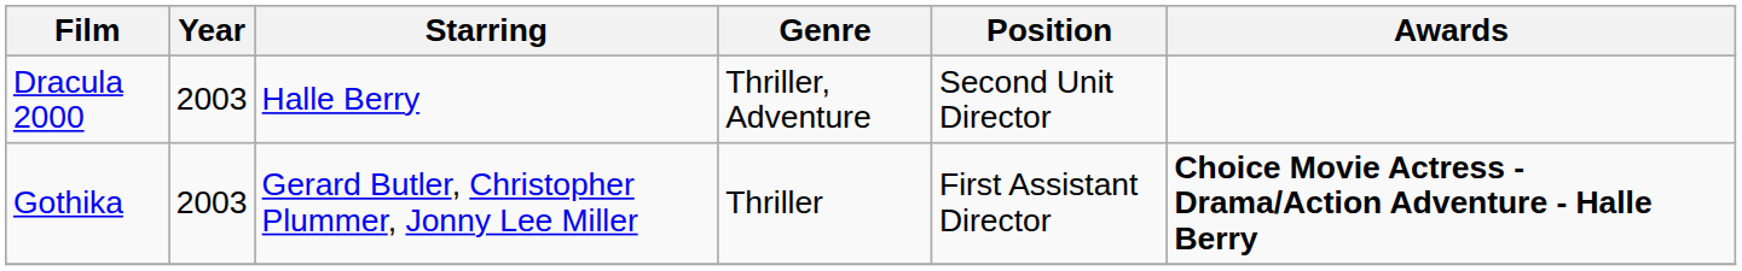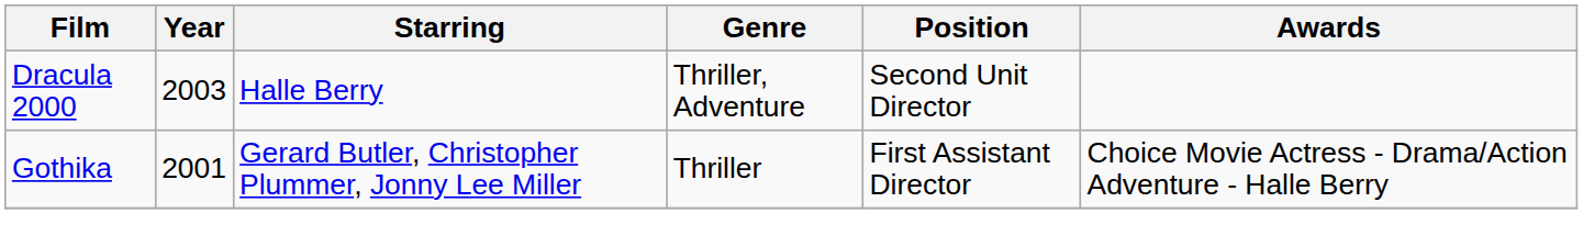Gothika | Year: 2003 -> 2001
Gothika | Awards: bold -> normal
